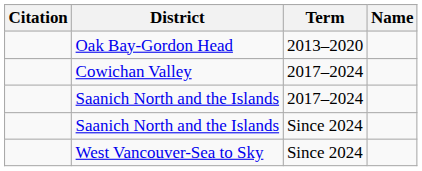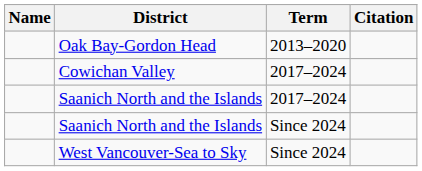columns swapped: Name <-> Citation
